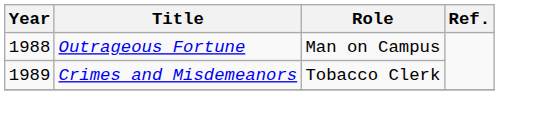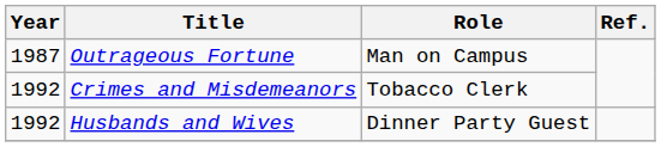Outrageous Fortune | Year: 1988 -> 1987
Crimes and Misdemeanors | Year: 1989 -> 1992
+ row: 1992 | Husbands and Wives | Dinner Party Guest
